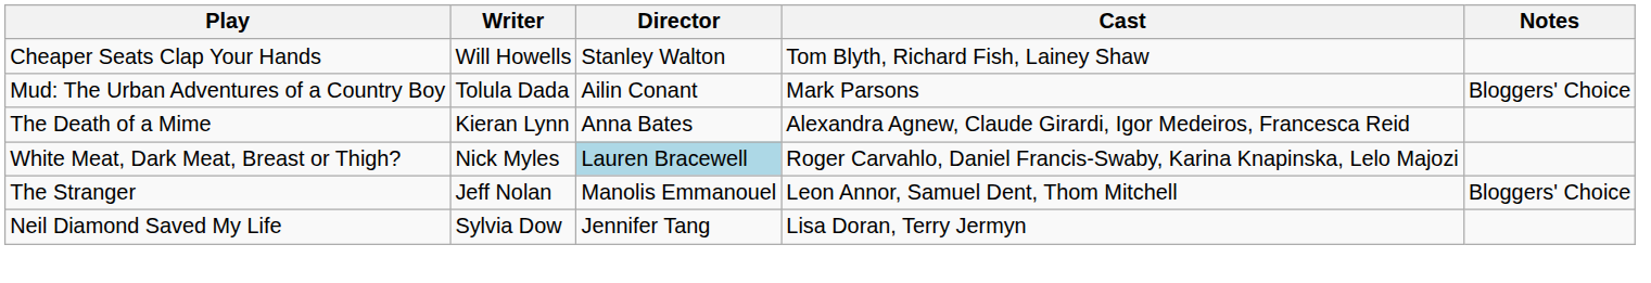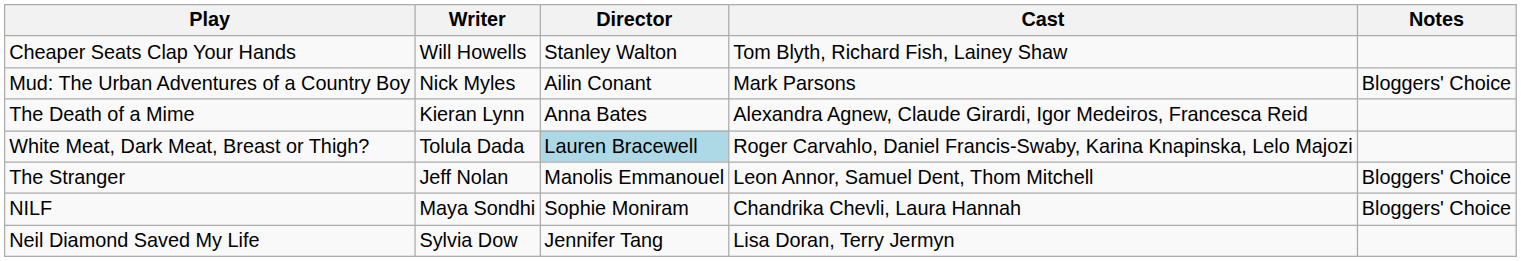Mud: The Urban Adventures of a Country Boy | Writer: Tolula Dada -> Nick Myles
White Meat, Dark Meat, Breast or Thigh? | Writer: Nick Myles -> Tolula Dada
+ row: NILF | Maya Sondhi | Sophie Moniram | Chandrika Chevli, Laura Hannah | Bloggers' Choice
